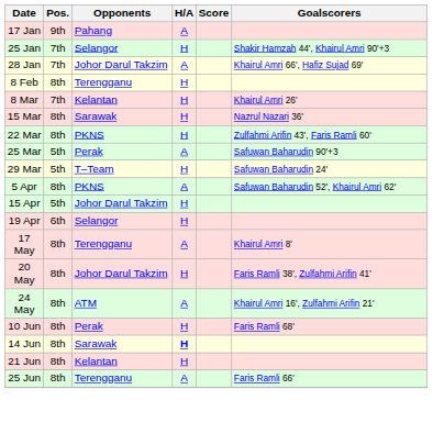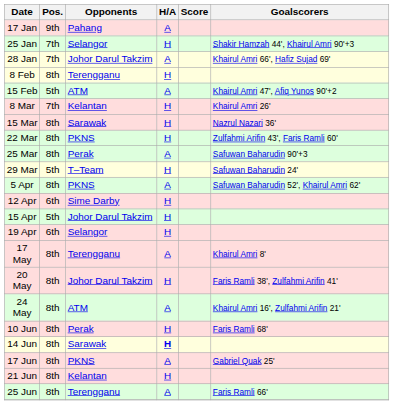+ row: 15 Feb | 5th | ATM | A | Khairul Amri 47', Afiq Yunos 90'+2
25 Mar | Pos.: 5th -> 8th
+ row: 12 Apr | 6th | Sime Darby | H
+ row: 17 Jun | 8th | PKNS | A | Gabriel Quak 25'
